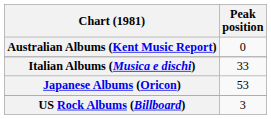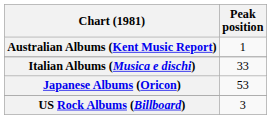Australian Albums (Kent Music Report) | Peak position: 0 -> 1
